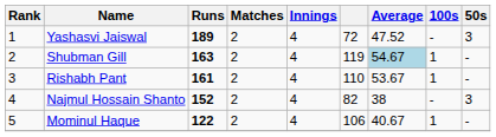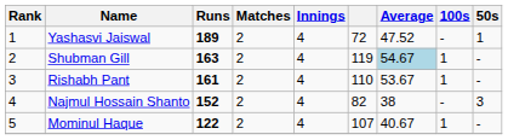Yashasvi Jaiswal | 50s: 3 -> 1
Mominul Haque | column 6: 106 -> 107
